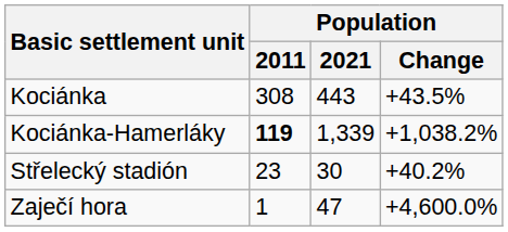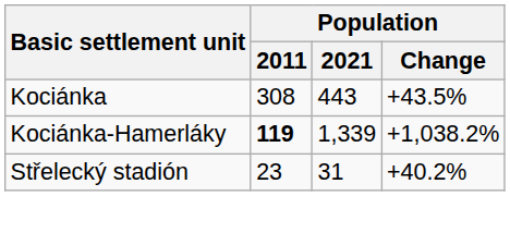Střelecký stadión | Population / 2021: 30 -> 31
- row: Zaječí hora | 1 | 47 | +4,600.0%
